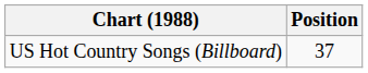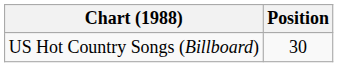US Hot Country Songs (Billboard) | Position: 37 -> 30
